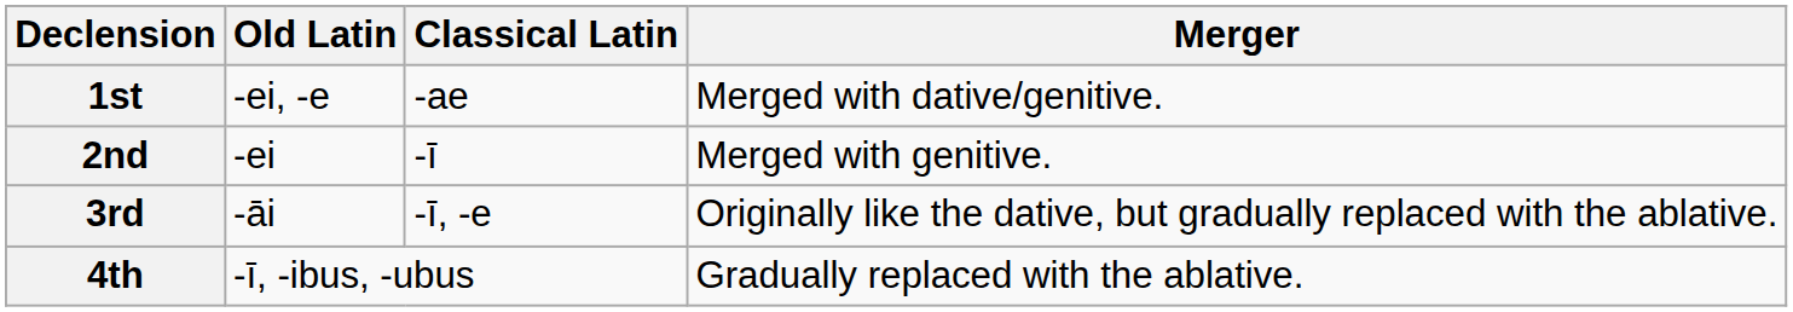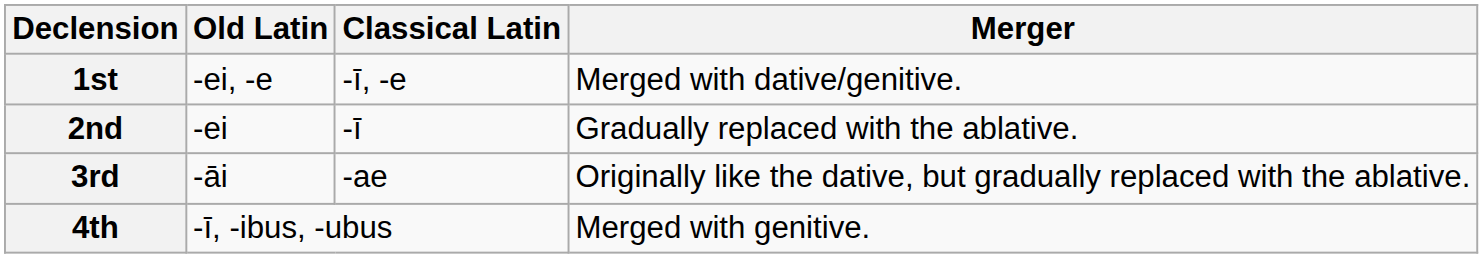1st | Classical Latin: -ae -> -ī, -e
2nd | Merger: Merged with genitive. -> Gradually replaced with the ablative.
3rd | Classical Latin: -ī, -e -> -ae
4th | Merger: Gradually replaced with the ablative. -> Merged with genitive.
